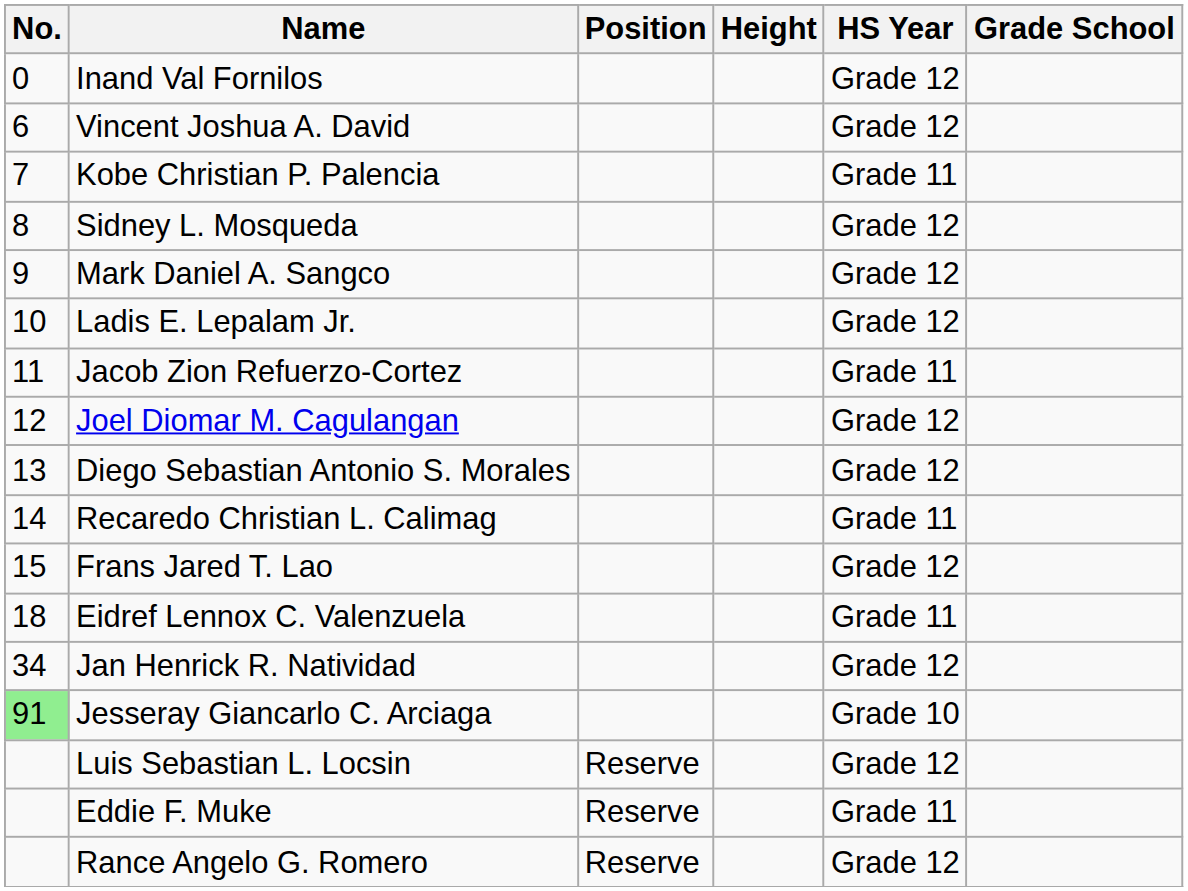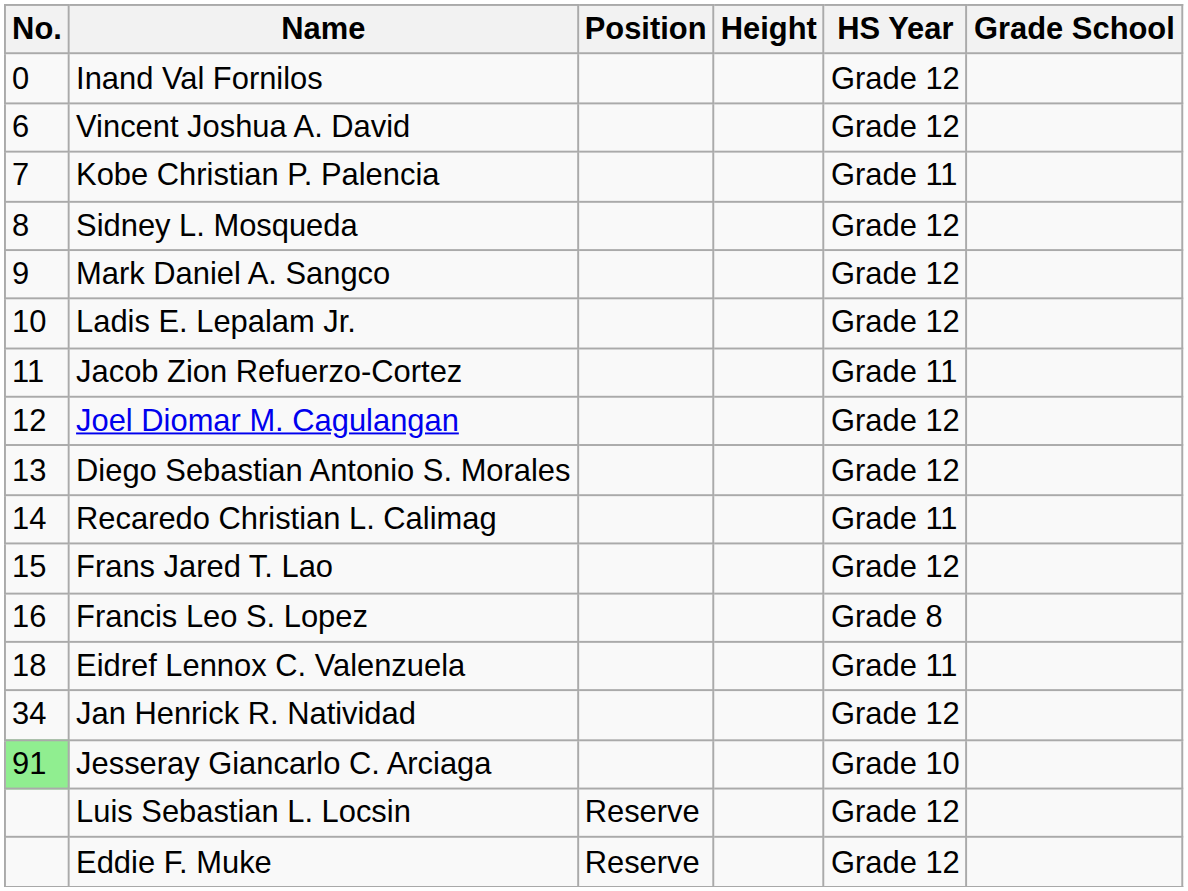+ row: 16 | Francis Leo S. Lopez | Grade 8
Eddie F. Muke | HS Year: Grade 11 -> Grade 12
- row: Rance Angelo G. Romero | Reserve | Grade 12
